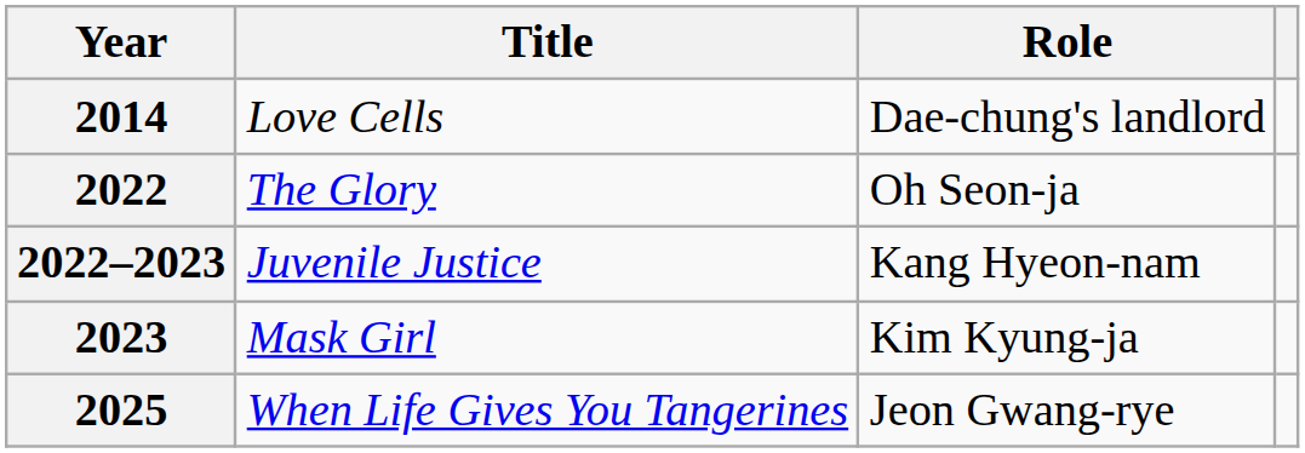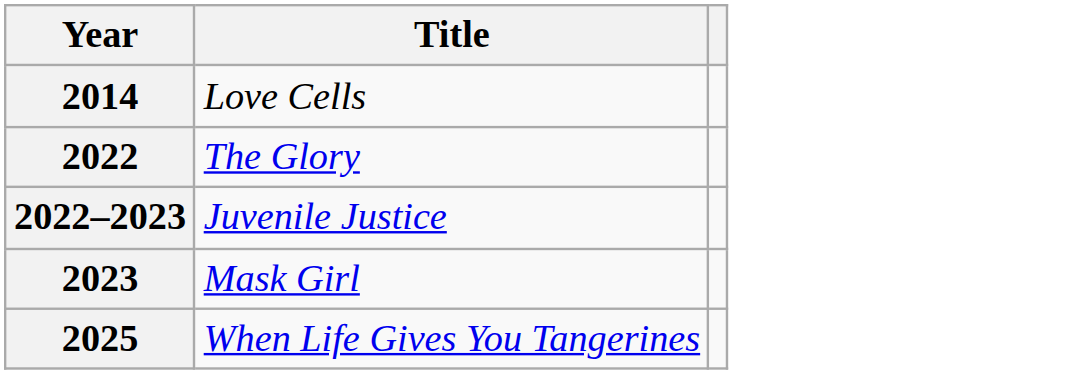- column: Role | Dae-chung's landlord | Oh Seon-ja | Kang Hyeon-nam | Kim Kyung-ja | Jeon Gwang-rye
